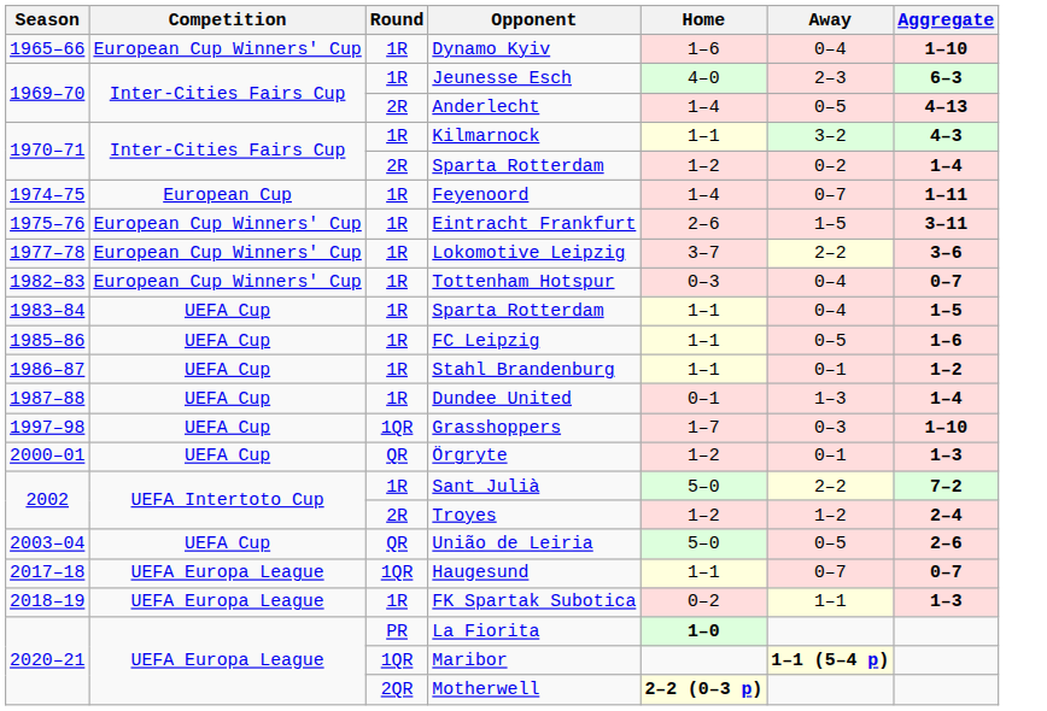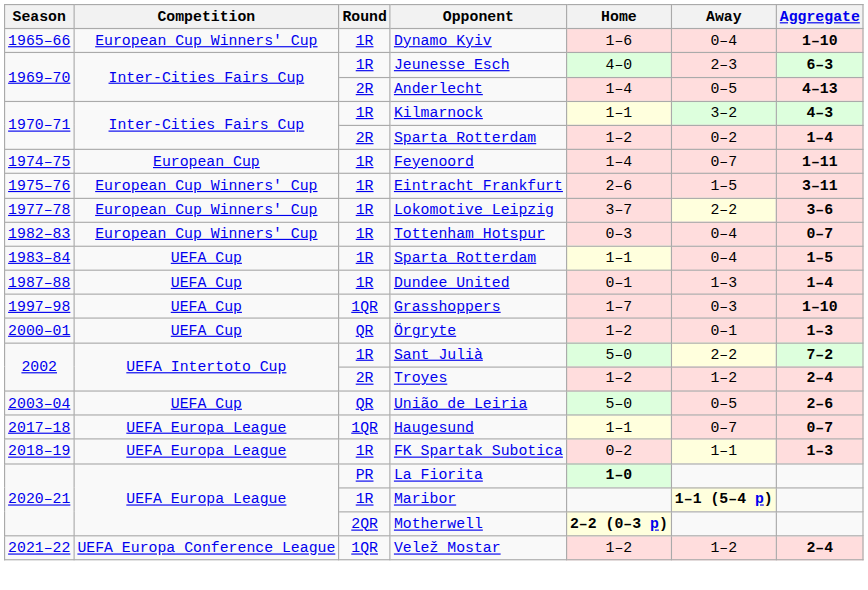- row: 1985–86 | UEFA Cup | 1R | FC Leipzig | 1–1 | 0–5 | 1–6
- row: 1986–87 | UEFA Cup | 1R | Stahl Brandenburg | 1–1 | 0–1 | 1–2
Maribor | Round: 1QR -> 1R
+ row: 2021–22 | UEFA Europa Conference League | 1QR | Velež Mostar | 1–2 | 1–2 | 2–4
